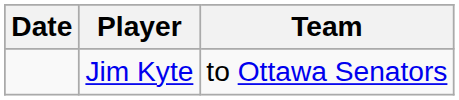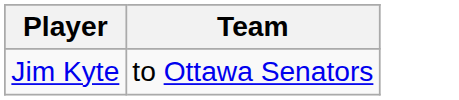- column: Date
